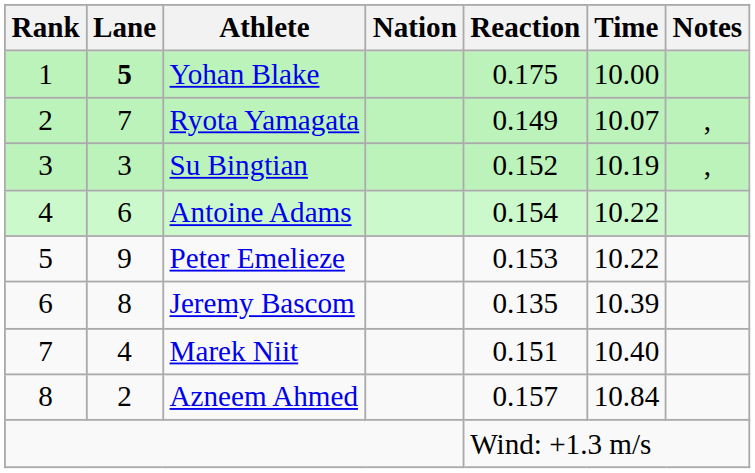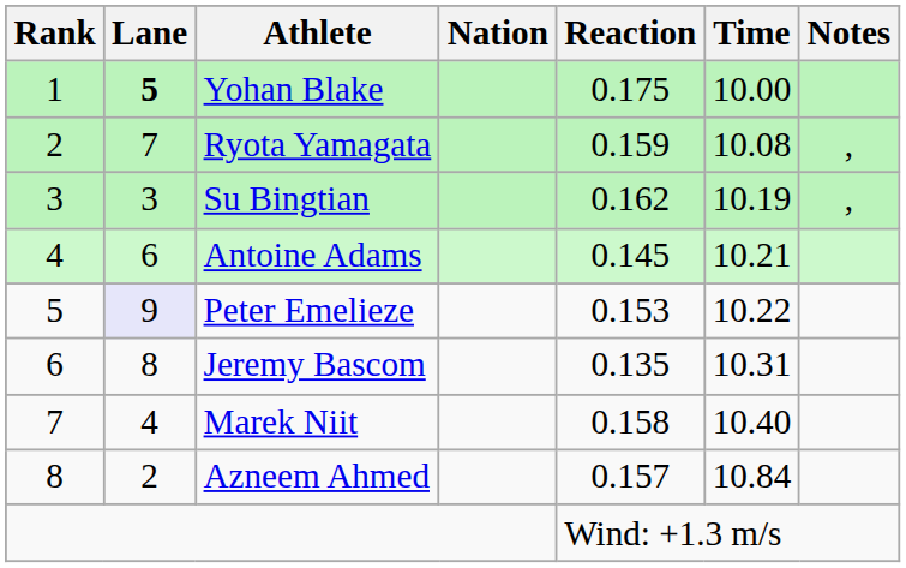Ryota Yamagata | Reaction: 0.149 -> 0.159
Ryota Yamagata | Time: 10.07 -> 10.08
Su Bingtian | Reaction: 0.152 -> 0.162
Antoine Adams | Reaction: 0.154 -> 0.145
Antoine Adams | Time: 10.22 -> 10.21
Peter Emelieze | Lane: no background -> lavender background
Jeremy Bascom | Time: 10.39 -> 10.31
Marek Niit | Reaction: 0.151 -> 0.158
